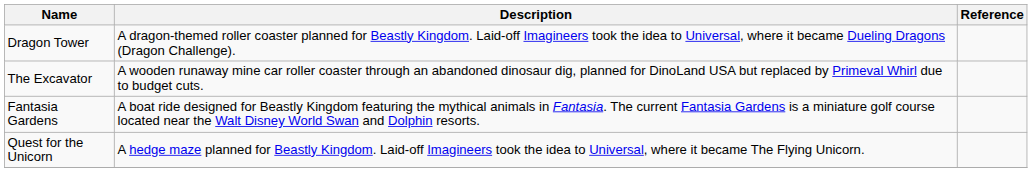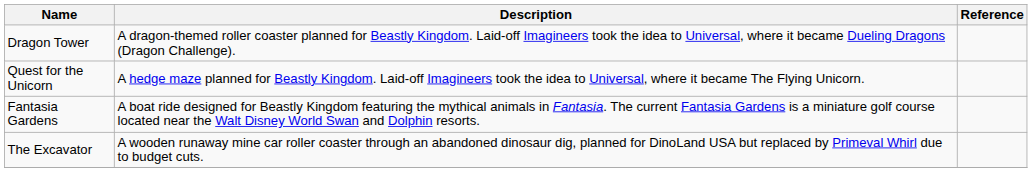rows swapped: Quest for the Unicorn <-> The Excavator
